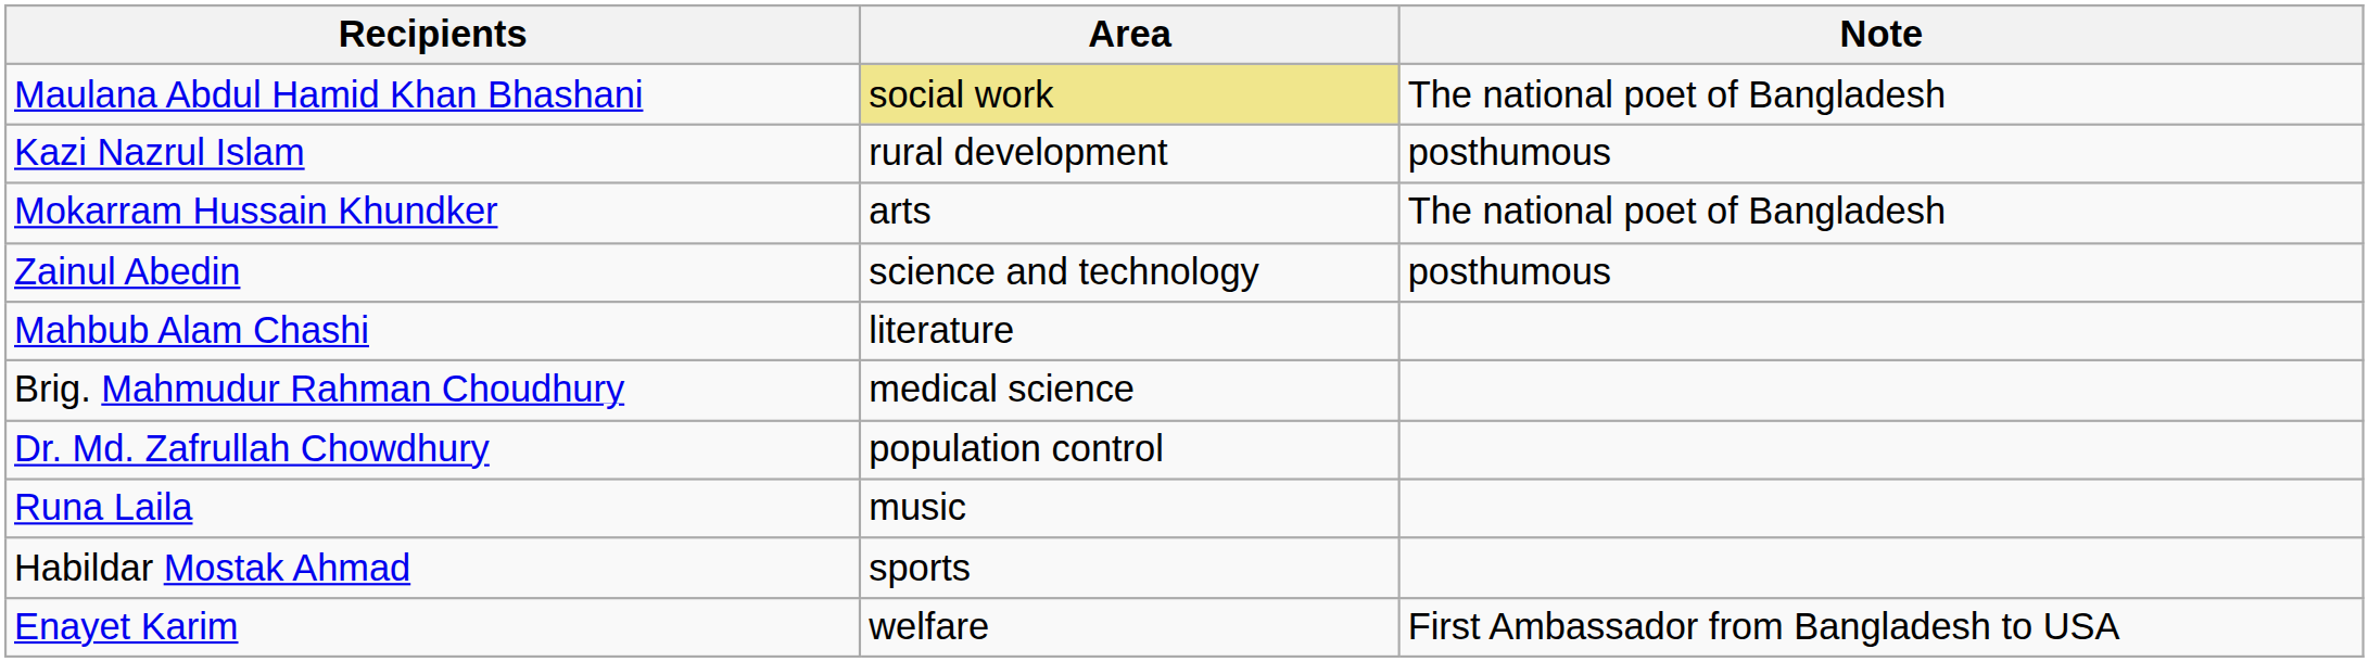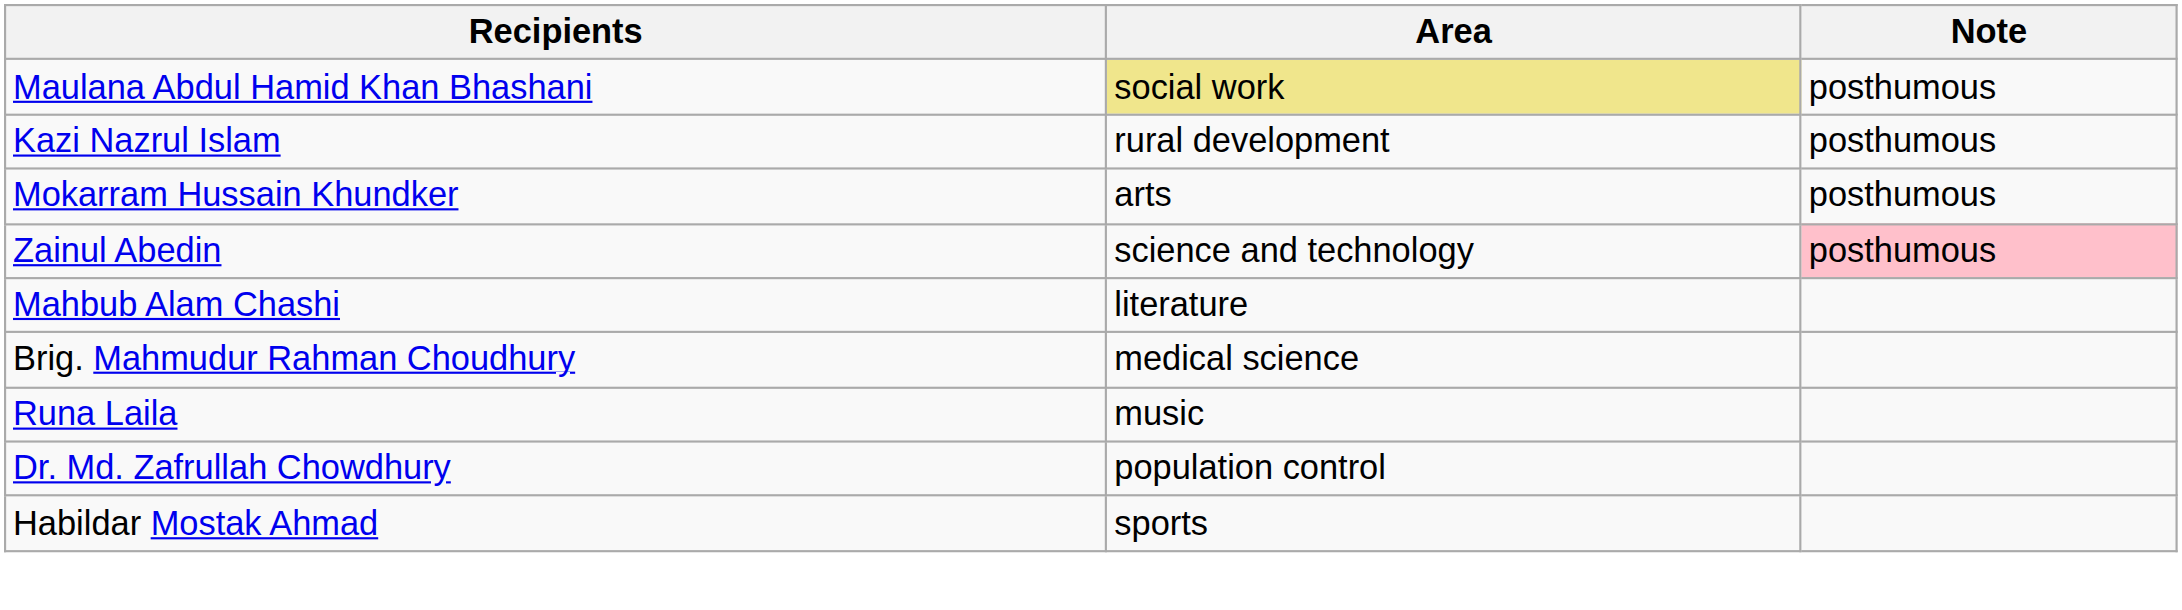Maulana Abdul Hamid Khan Bhashani | Note: The national poet of Bangladesh -> posthumous
Mokarram Hussain Khundker | Note: The national poet of Bangladesh -> posthumous
Zainul Abedin | Note: no background -> pink background
rows swapped: Dr. Md. Zafrullah Chowdhury <-> Runa Laila
- row: Enayet Karim | welfare | First Ambassador from Bangladesh to USA
